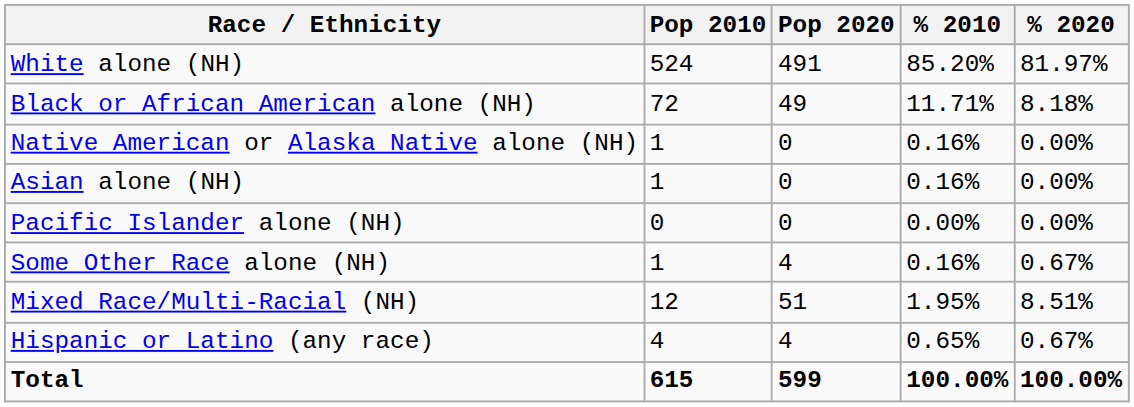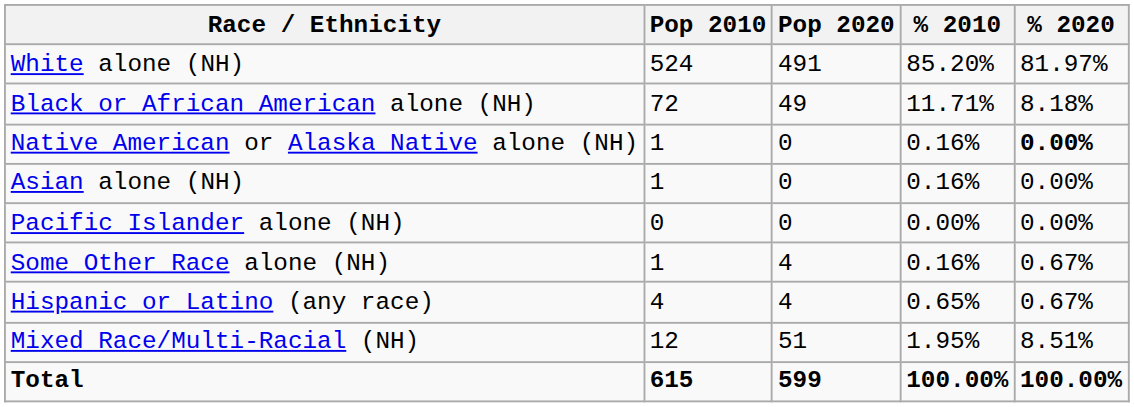Native American or Alaska Native alone (NH) | % 2020: normal -> bold
rows swapped: Mixed Race/Multi-Racial (NH) <-> Hispanic or Latino (any race)
